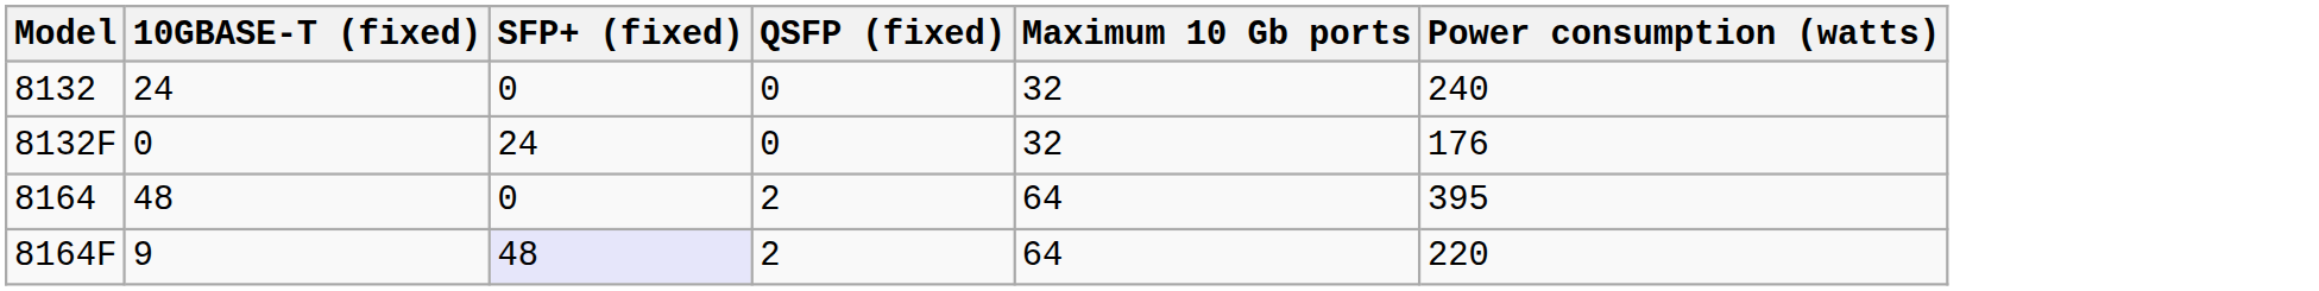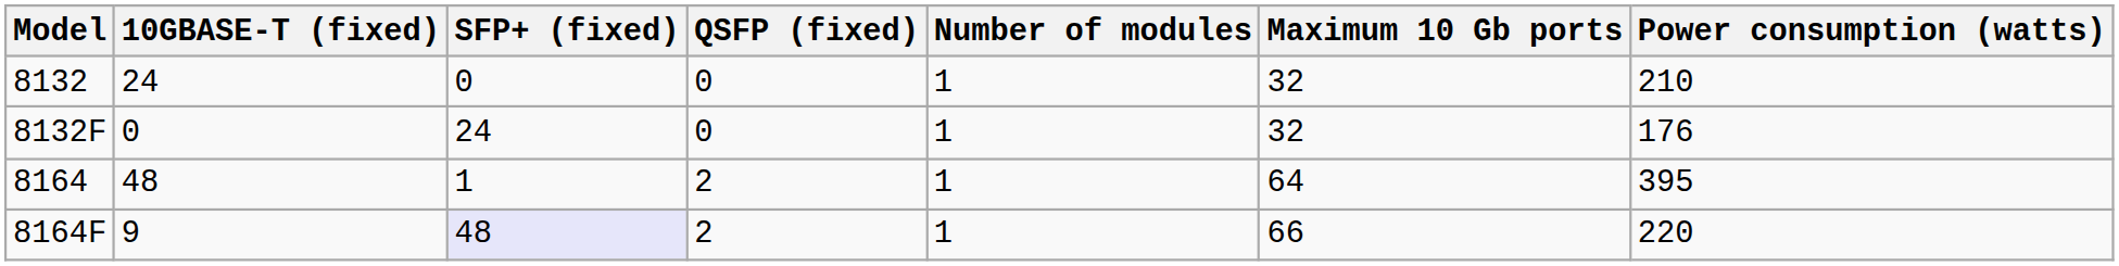+ column: Number of modules | 1 | 1 | 1 | 1
8132 | Power consumption (watts): 240 -> 210
8164 | SFP+ (fixed): 0 -> 1
8164F | Maximum 10 Gb ports: 64 -> 66
